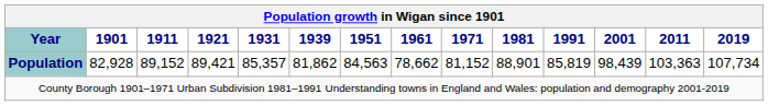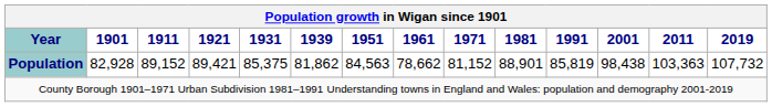Population | 1931: 85,357 -> 85,375
Population | 2001: 98,439 -> 98,438
Population | 2019: 107,734 -> 107,732
